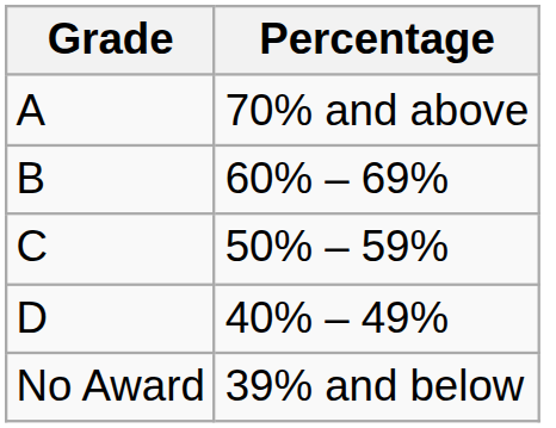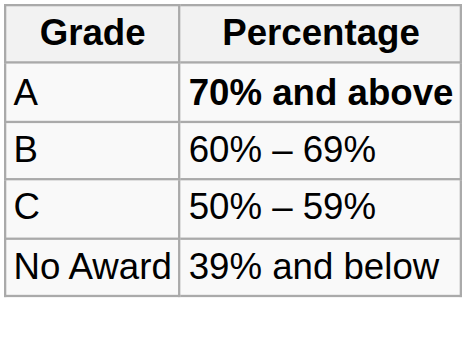A | Percentage: normal -> bold
- row: D | 40% – 49%
